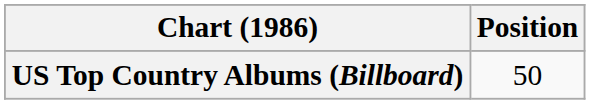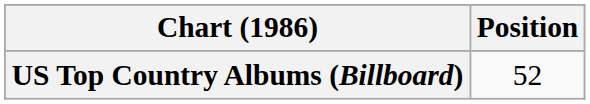US Top Country Albums (Billboard) | Position: 50 -> 52
